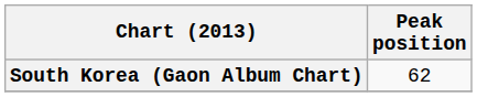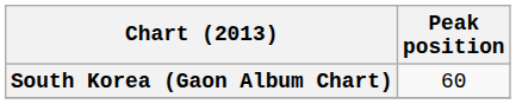South Korea (Gaon Album Chart) | Peak position: 62 -> 60
